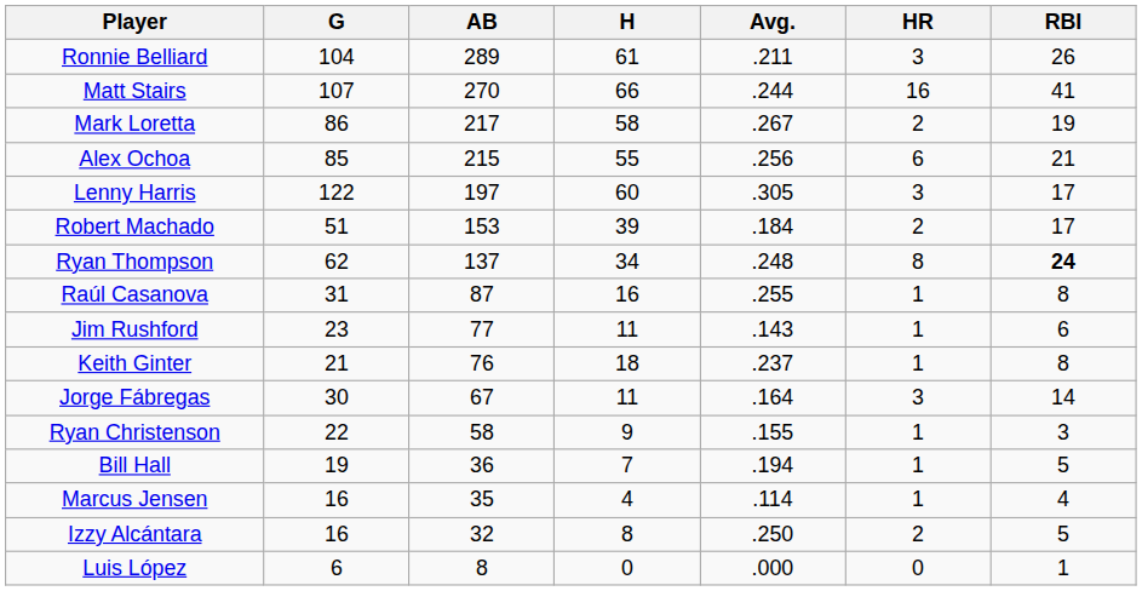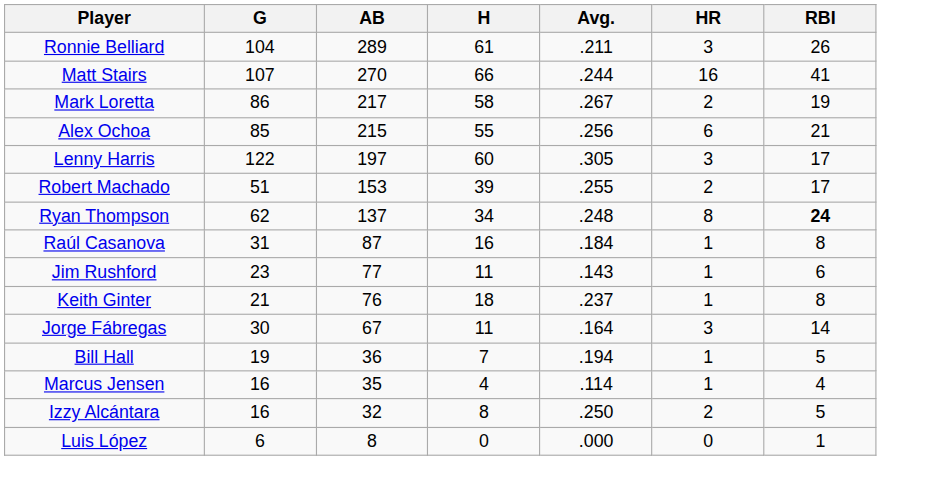Robert Machado | Avg.: .184 -> .255
Raúl Casanova | Avg.: .255 -> .184
- row: Ryan Christenson | 22 | 58 | 9 | .155 | 1 | 3
